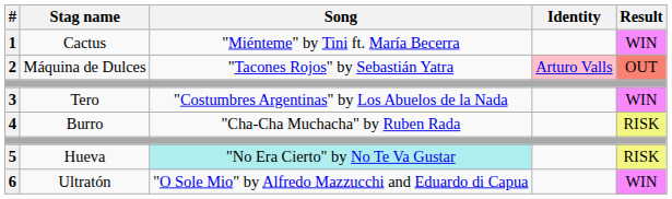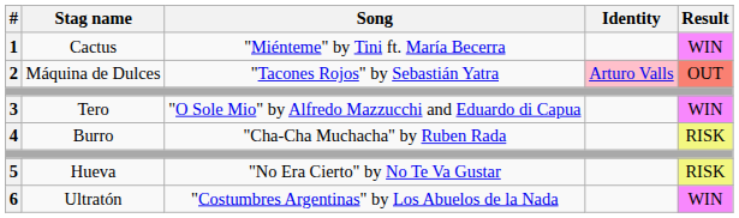3 | Song: "Costumbres Argentinas" by Los Abuelos de la Nada -> "O Sole Mio" by Alfredo Mazzucchi and Eduardo di Capua
5 | Song: paleturquoise background -> no background
6 | Song: "O Sole Mio" by Alfredo Mazzucchi and Eduardo di Capua -> "Costumbres Argentinas" by Los Abuelos de la Nada
